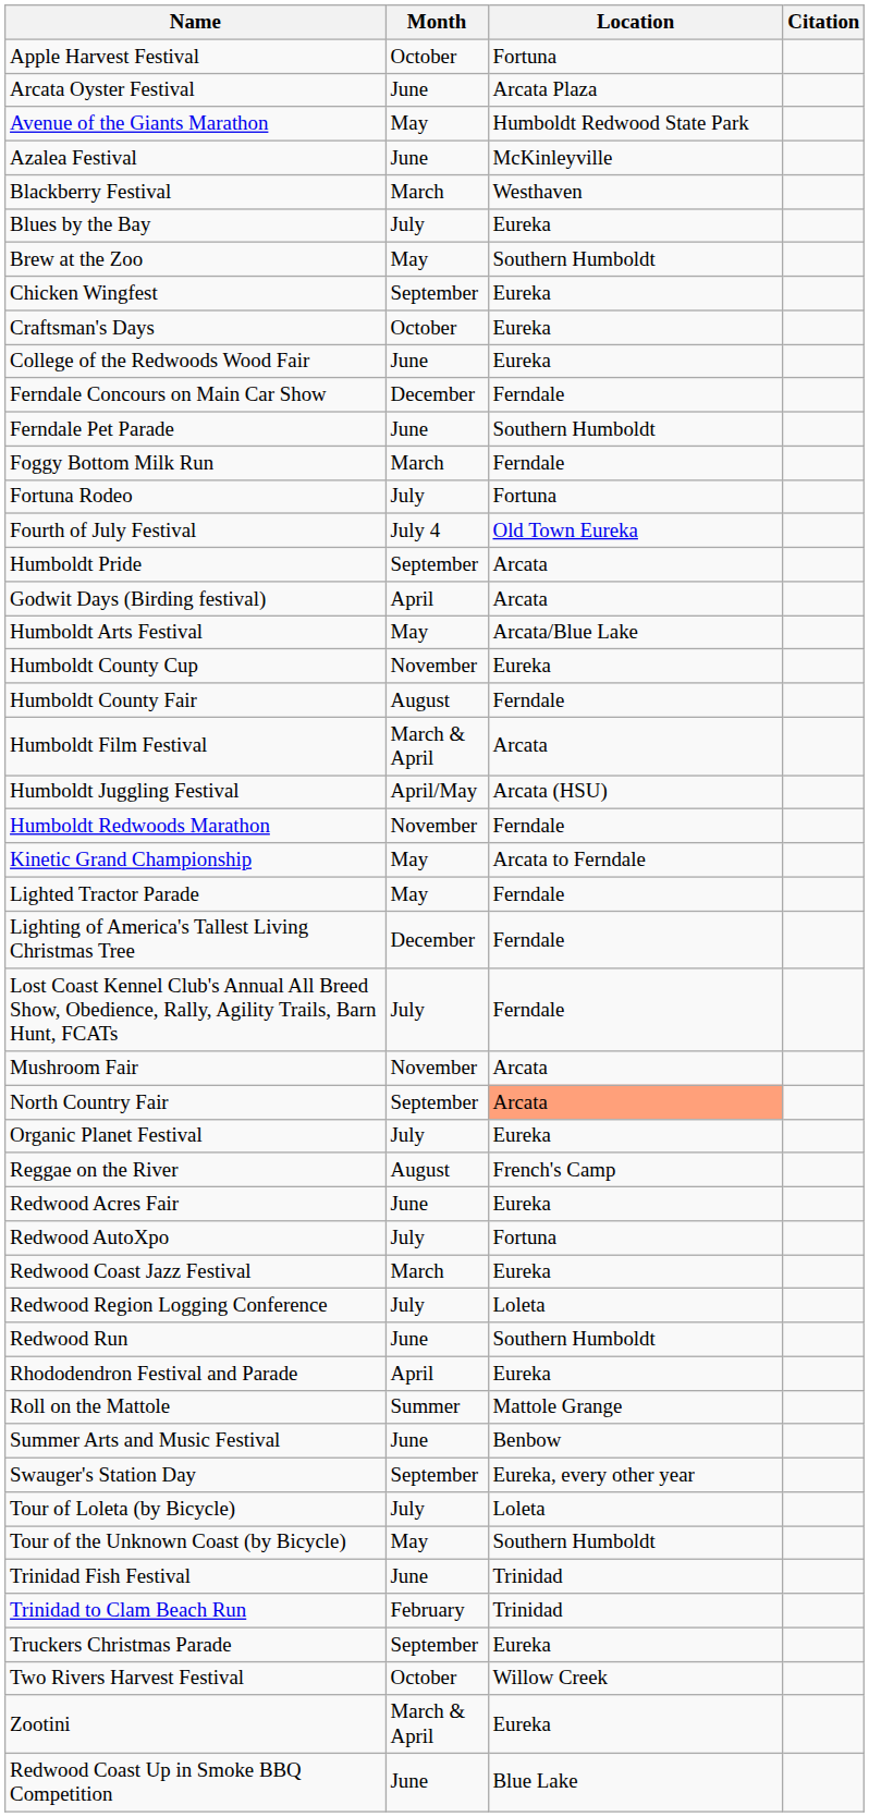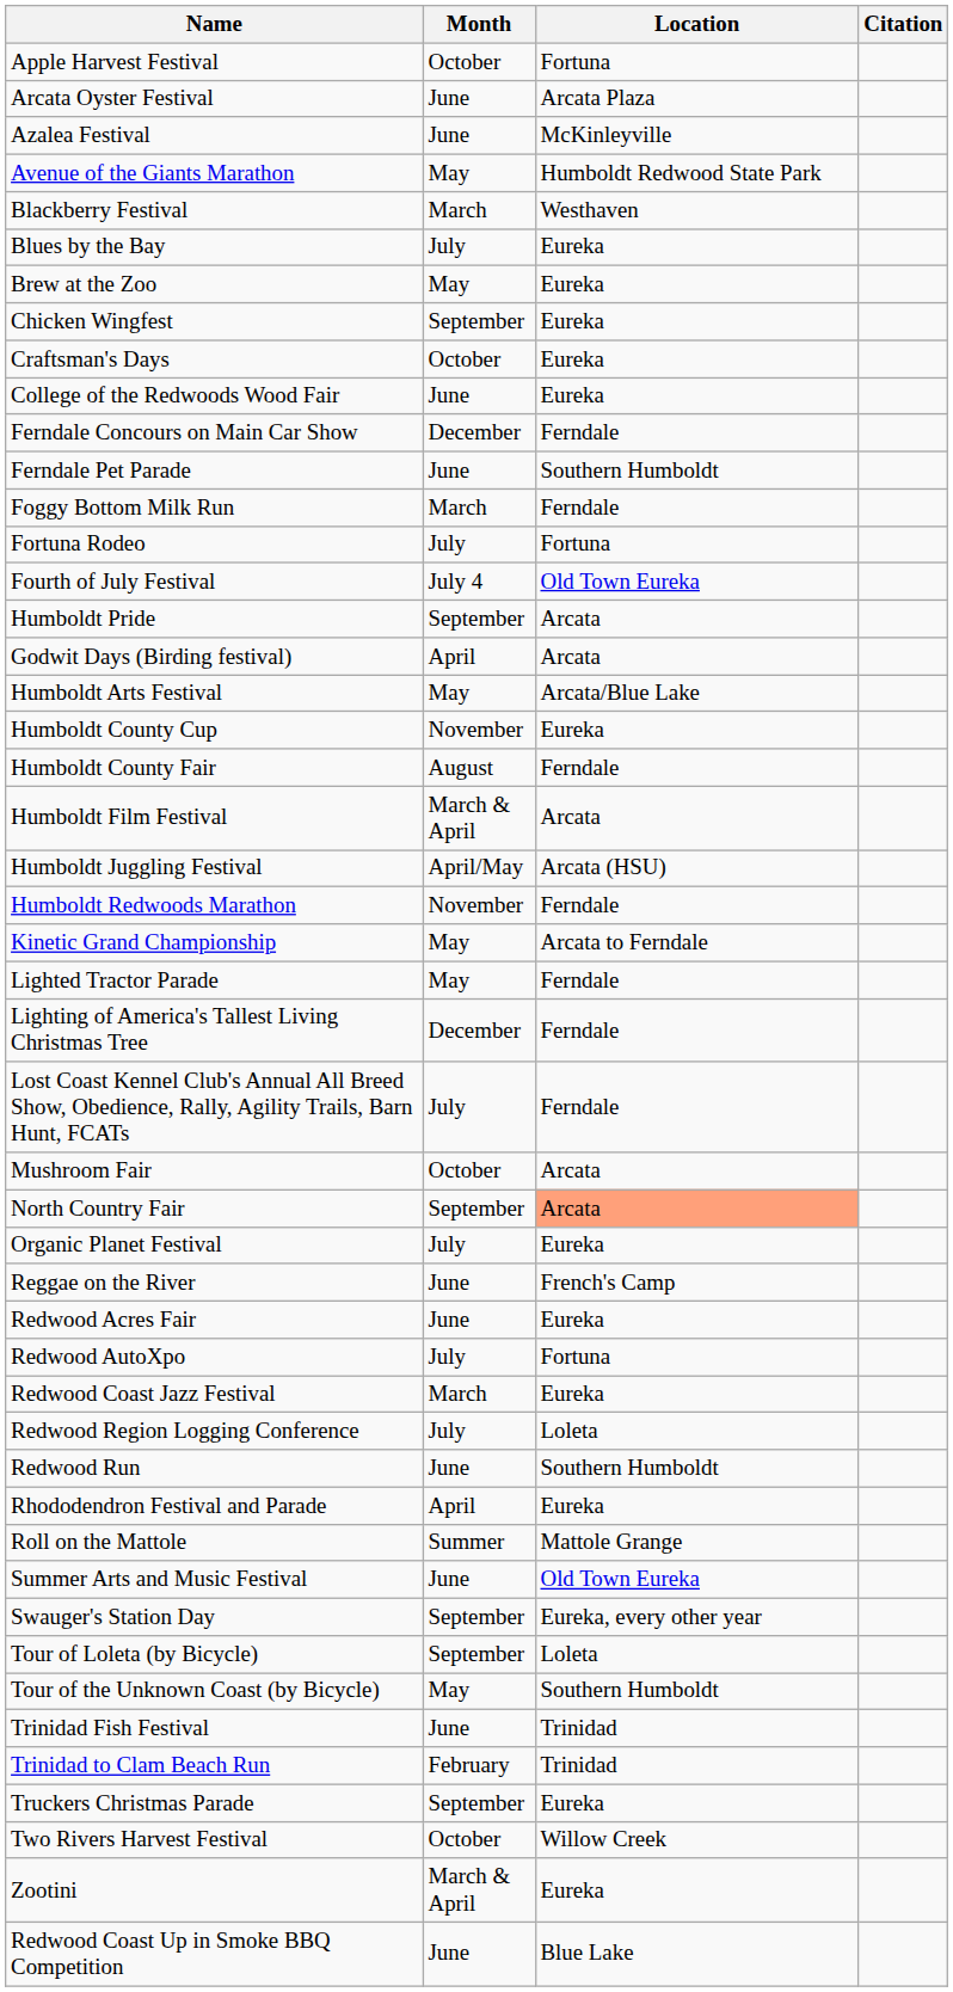rows swapped: Azalea Festival <-> Avenue of the Giants Marathon
Brew at the Zoo | Location: Southern Humboldt -> Eureka
Mushroom Fair | Month: November -> October
Reggae on the River | Month: August -> June
Summer Arts and Music Festival | Location: Benbow -> Old Town Eureka
Tour of Loleta (by Bicycle) | Month: July -> September
